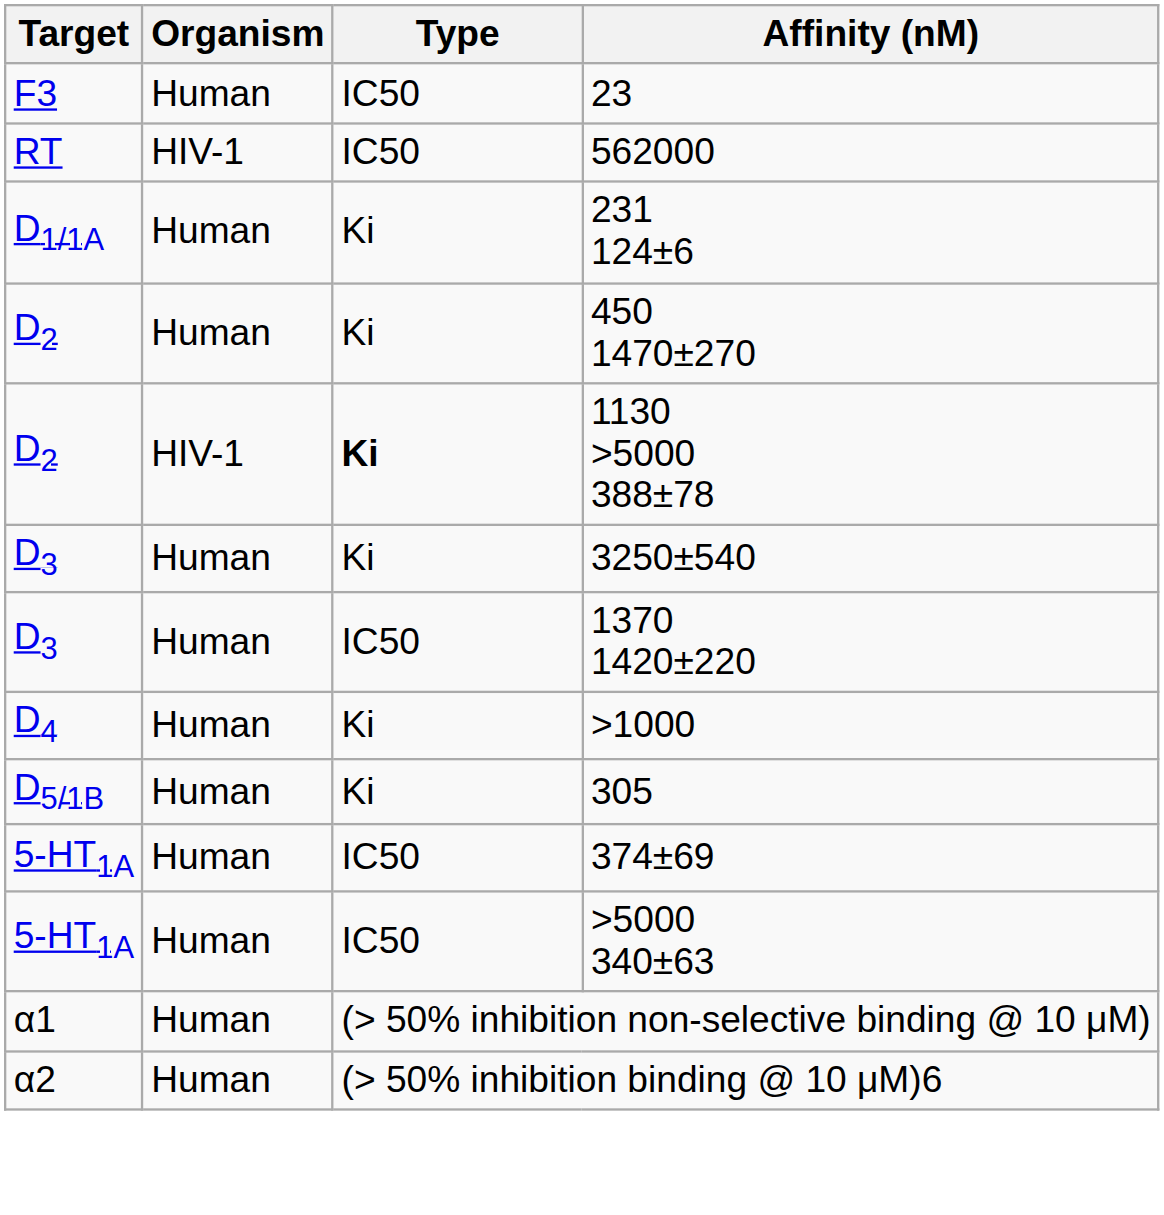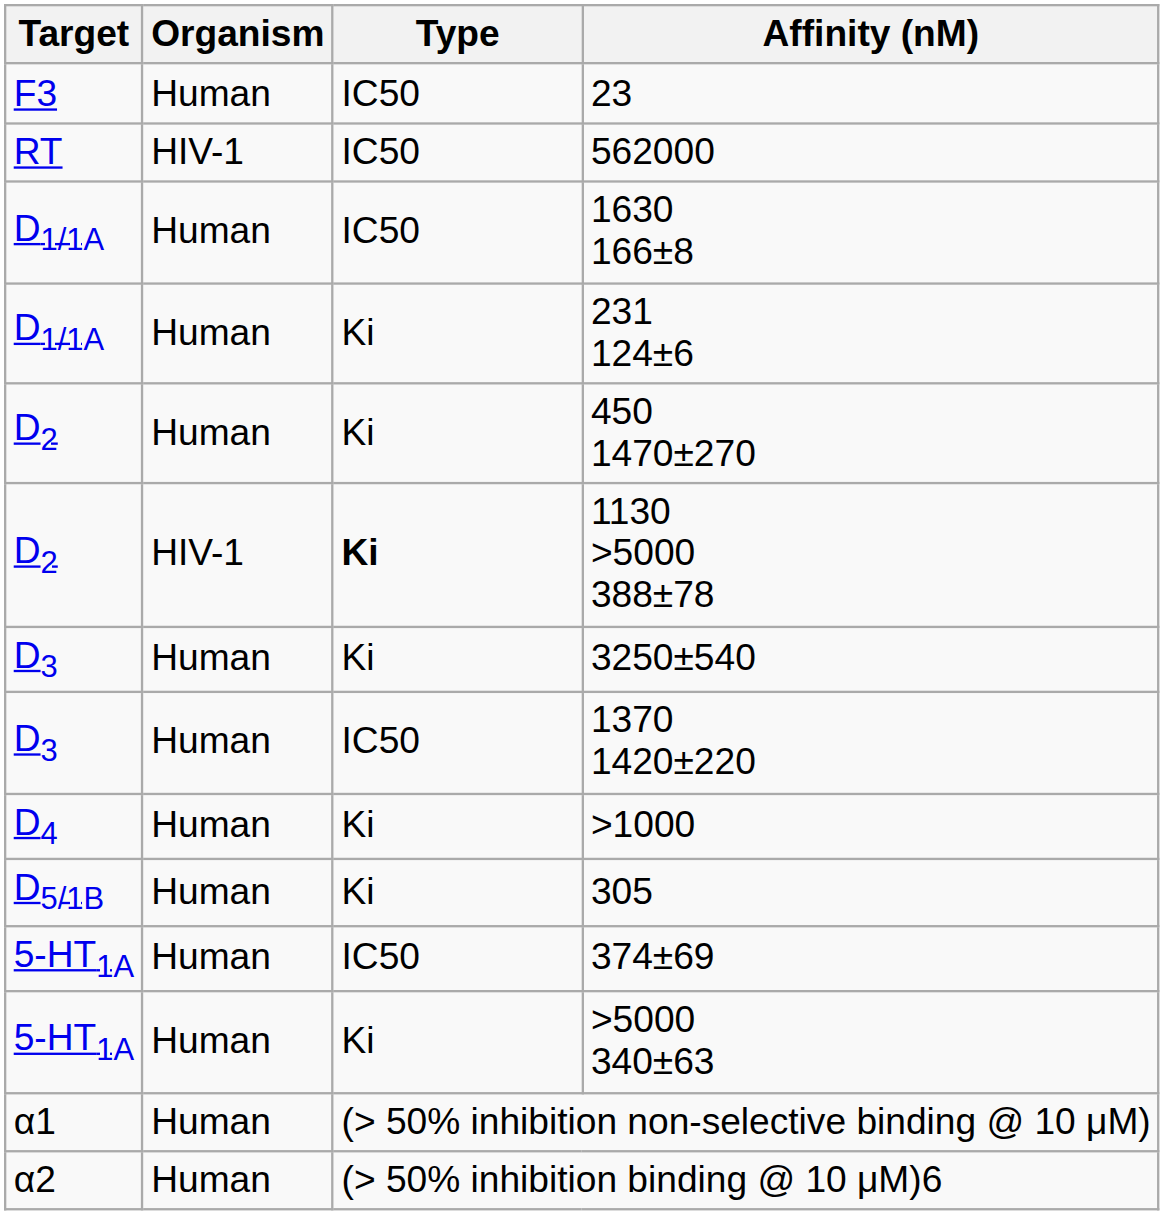+ row: D1/1A | Human | IC50 | 1630 166±8
>5000 340±63 | Type: IC50 -> Ki
